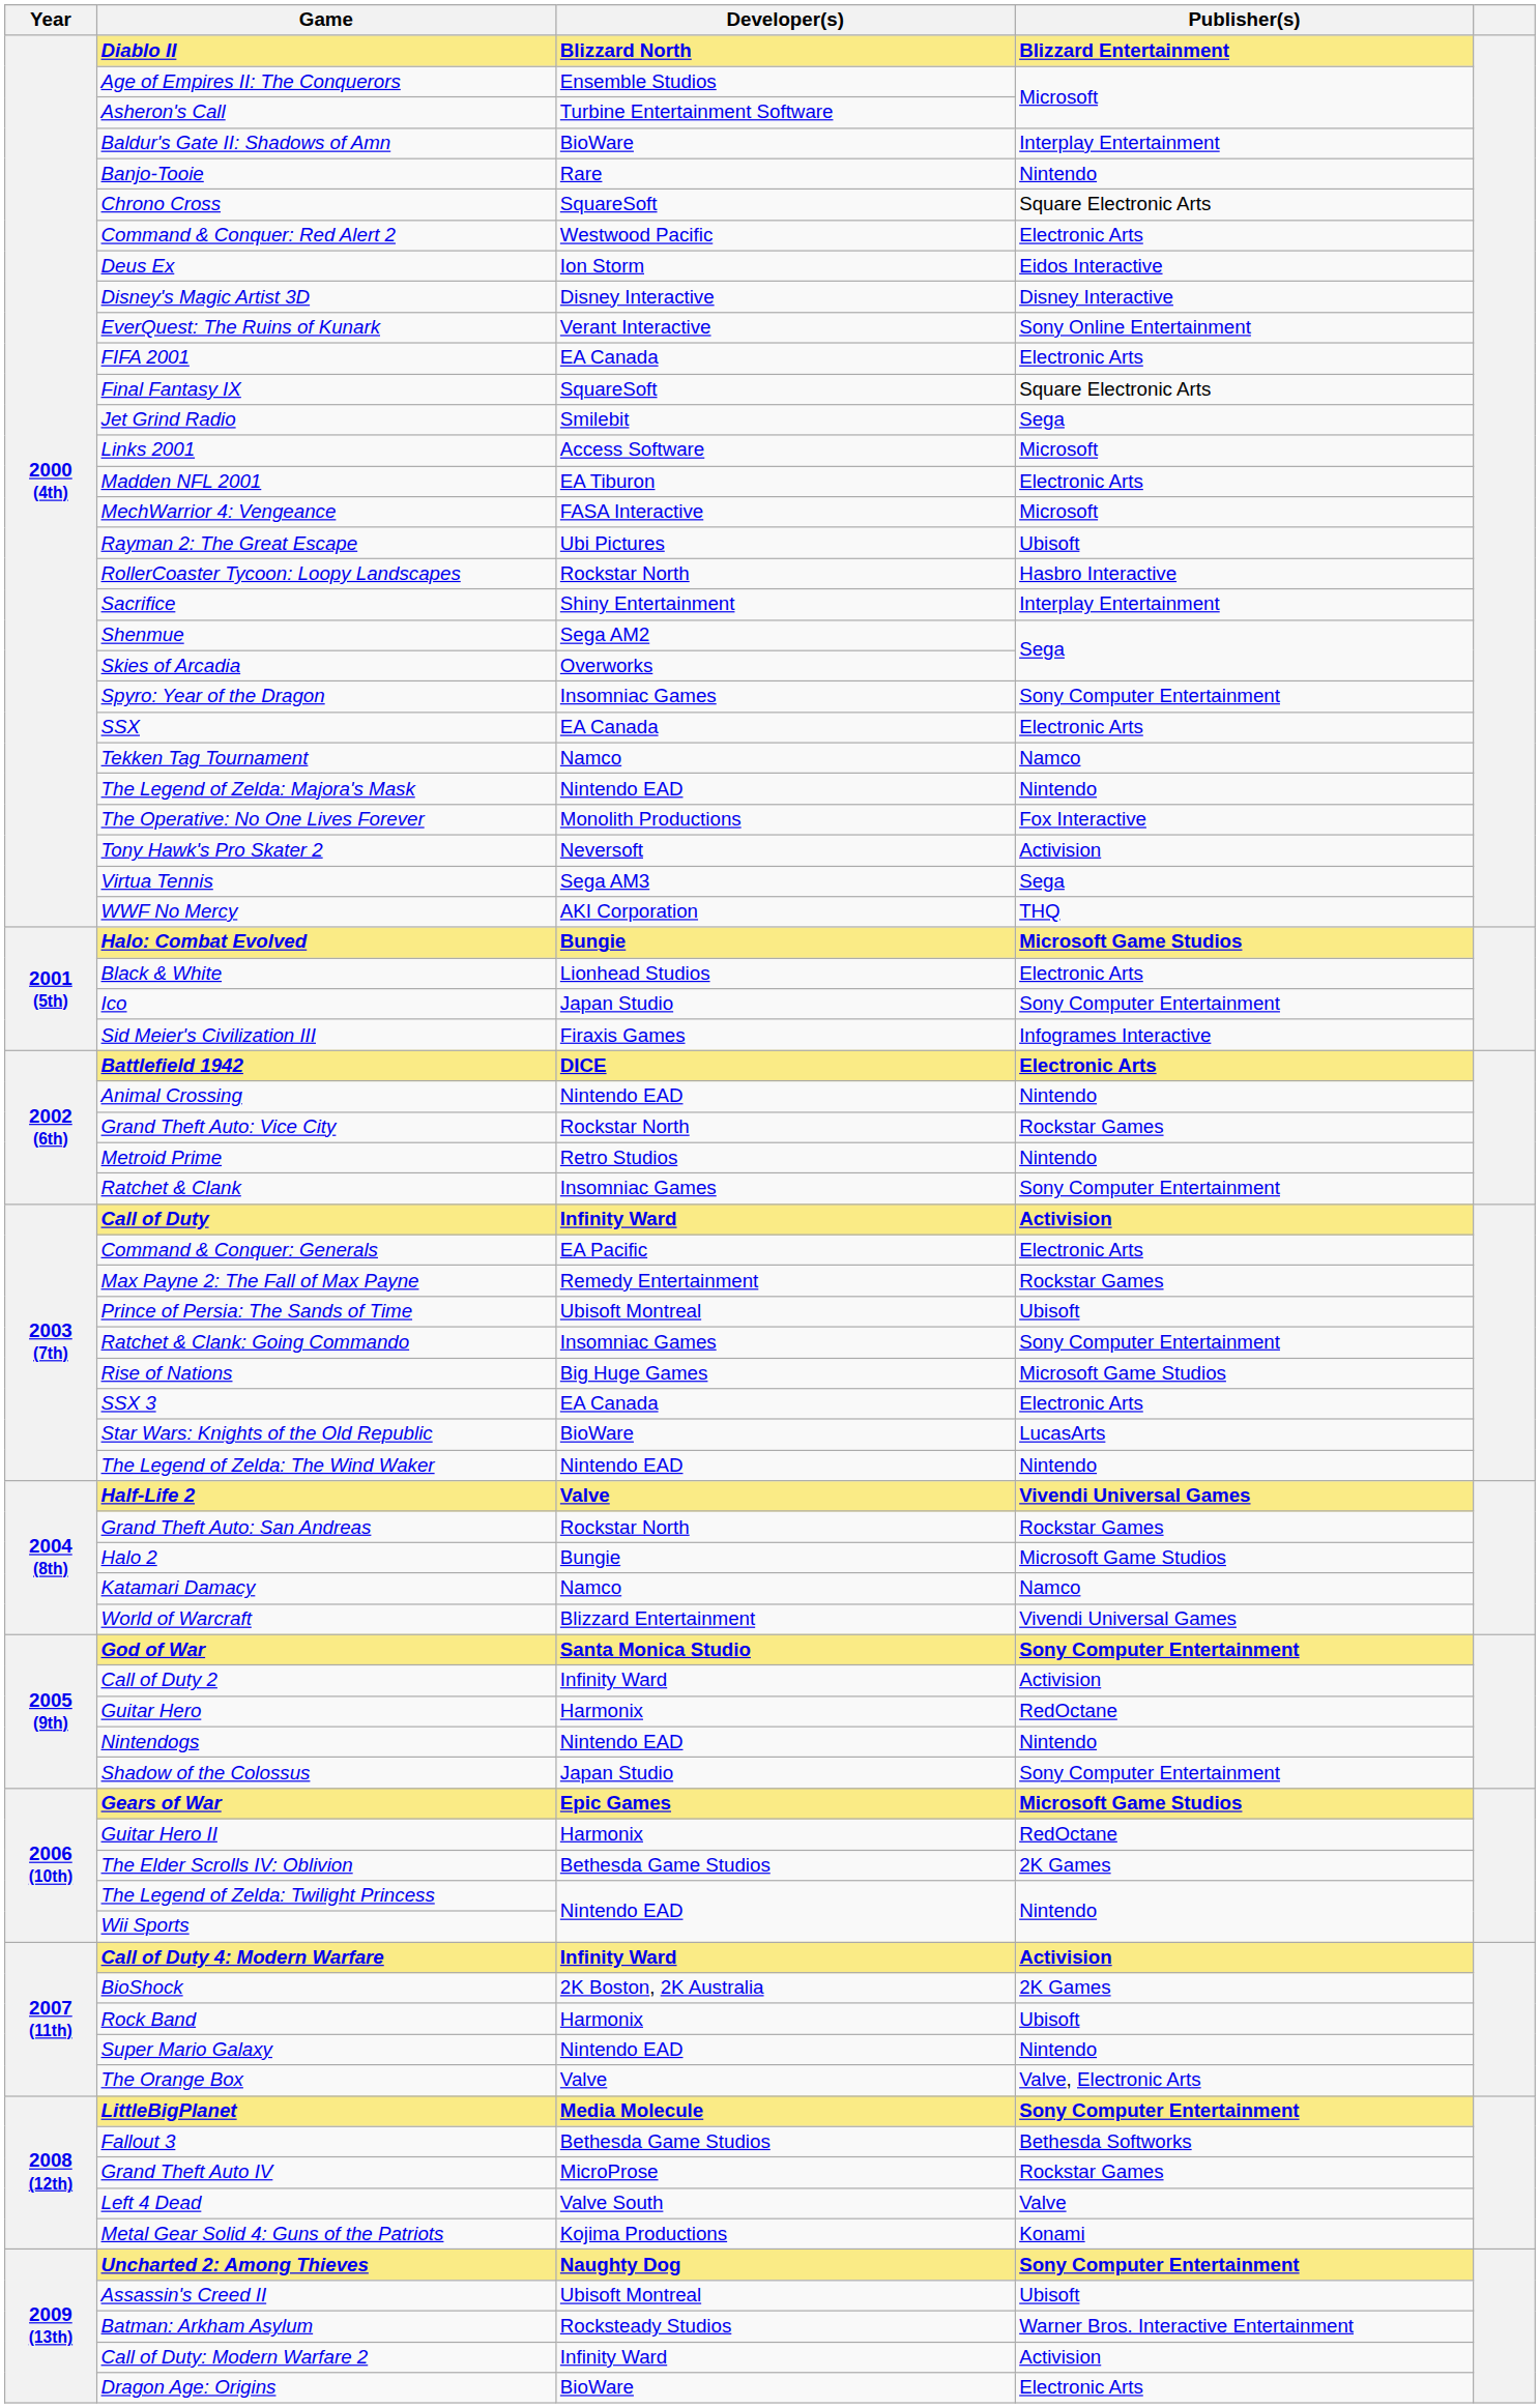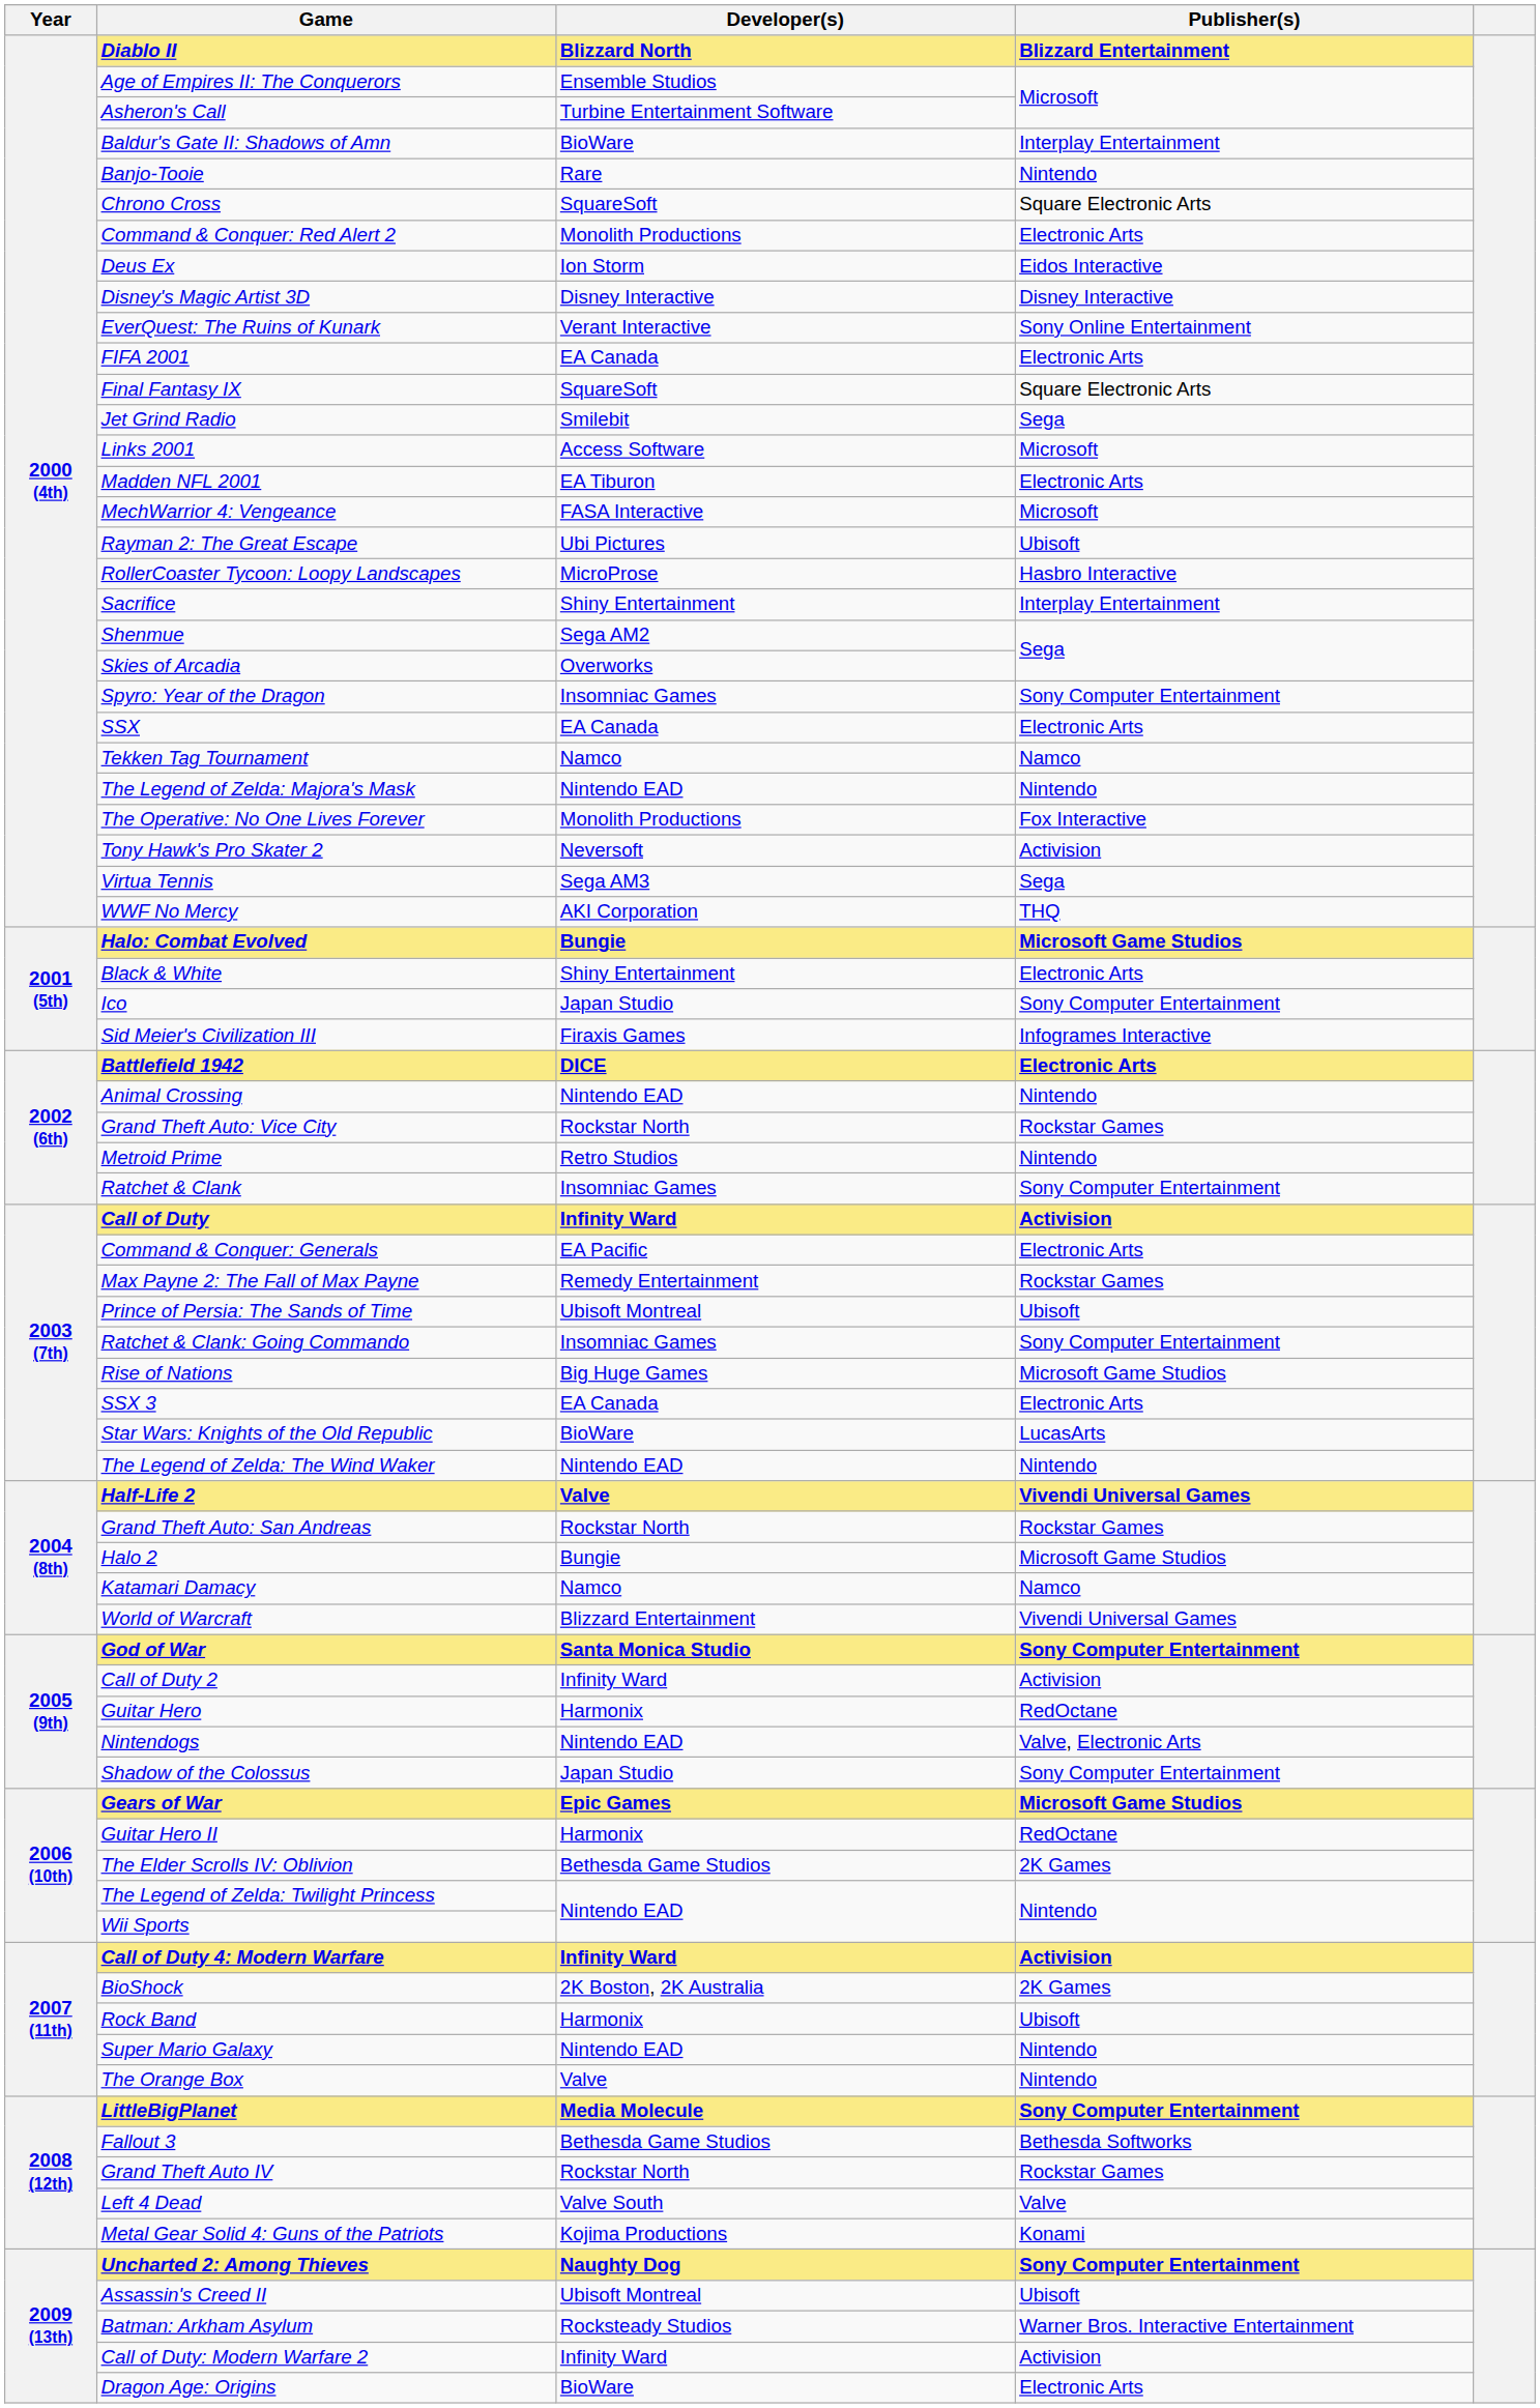Command & Conquer: Red Alert 2 | Developer(s): Westwood Pacific -> Monolith Productions
RollerCoaster Tycoon: Loopy Landscapes | Developer(s): Rockstar North -> MicroProse
Black & White | Developer(s): Lionhead Studios -> Shiny Entertainment
Nintendogs | Publisher(s): Nintendo -> Valve, Electronic Arts
The Orange Box | Publisher(s): Valve, Electronic Arts -> Nintendo
Grand Theft Auto IV | Developer(s): MicroProse -> Rockstar North
